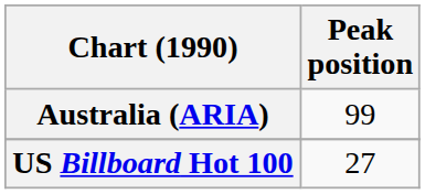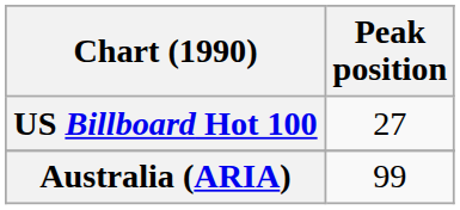rows swapped: Australia (ARIA) <-> US Billboard Hot 100
